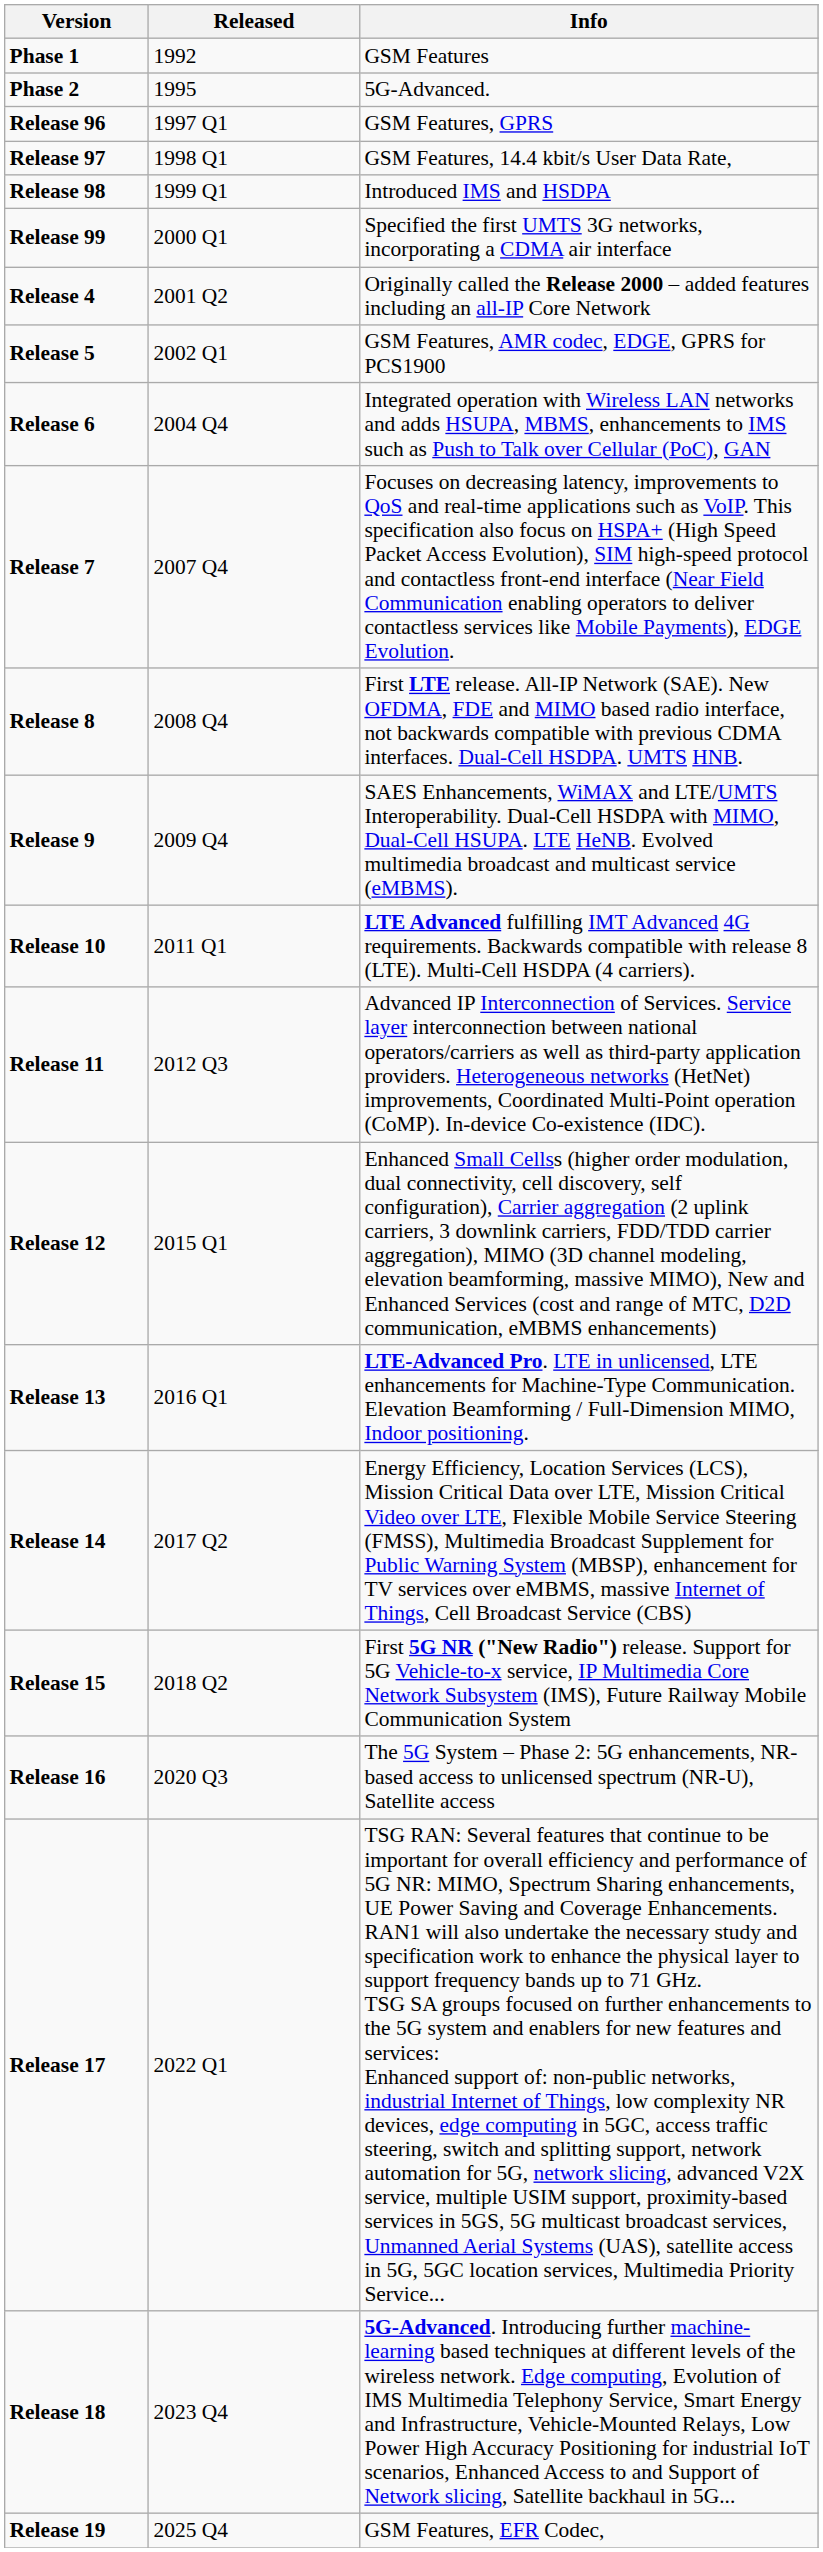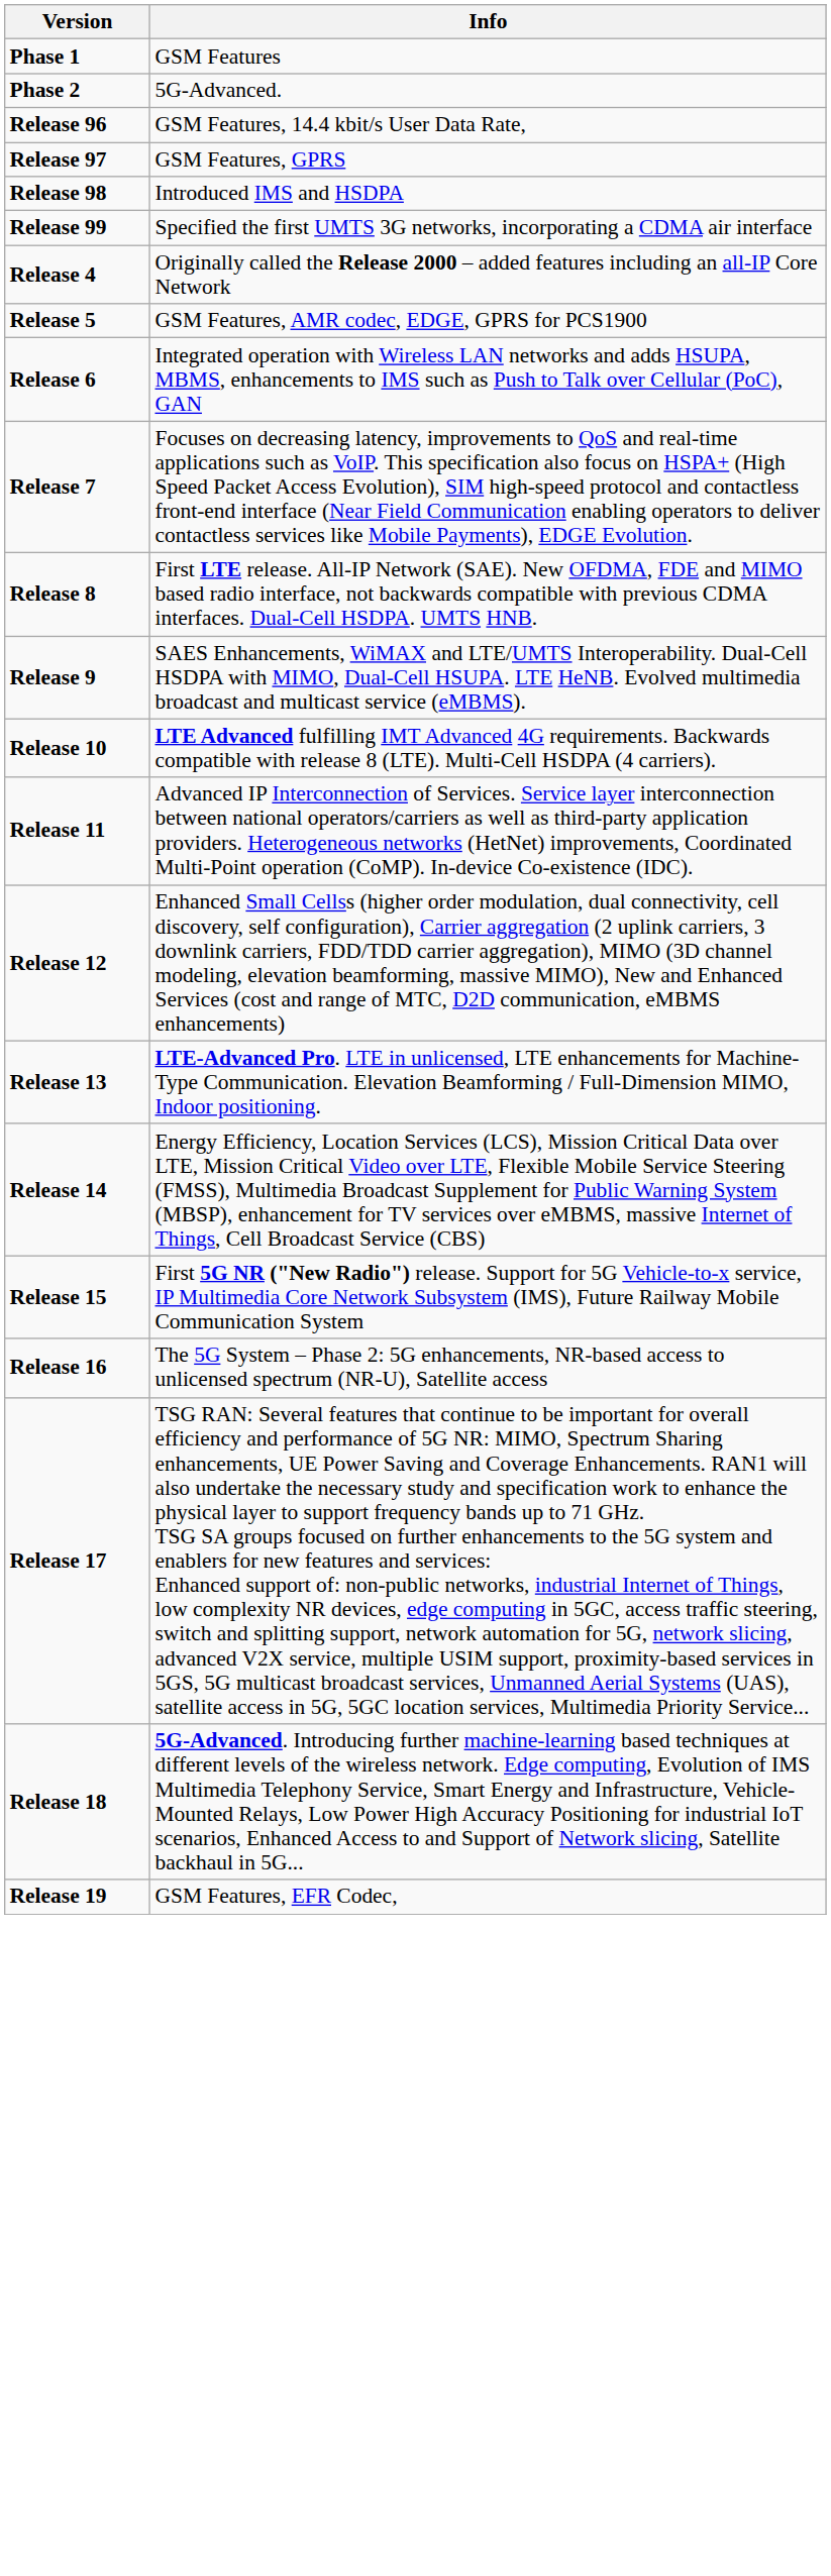- column: Released | 1992 | 1995 | 1997 Q1 | 1998 Q1 | 1999 Q1 | 2000 Q1 | 2001 Q2 | 2002 Q1 | 2004 Q4 | 2007 Q4 | 2008 Q4 | 2009 Q4 | 2011 Q1 | 2012 Q3 | 2015 Q1 | 2016 Q1 | 2017 Q2 | 2018 Q2 | 2020 Q3 | 2022 Q1 | 2023 Q4 | 2025 Q4
Release 96 | Info: GSM Features, GPRS -> GSM Features, 14.4 kbit/s User Data Rate,
Release 97 | Info: GSM Features, 14.4 kbit/s User Data Rate, -> GSM Features, GPRS
